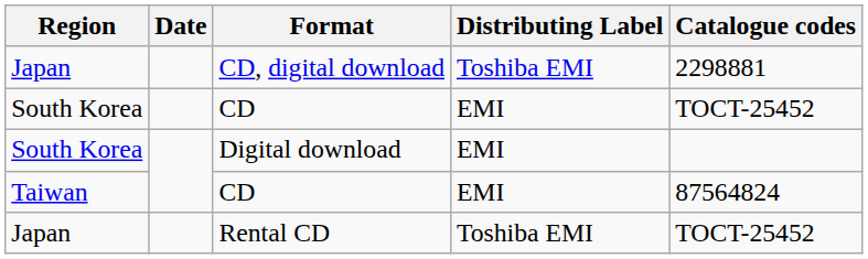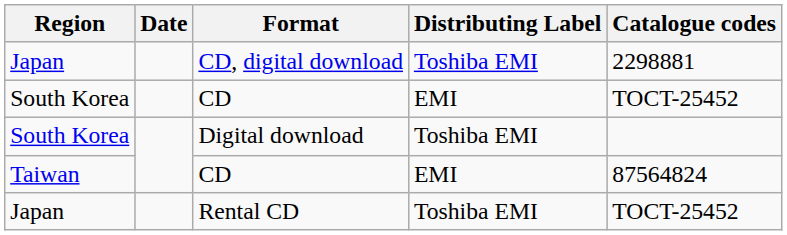Digital download | Distributing Label: EMI -> Toshiba EMI
